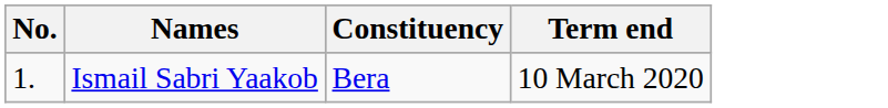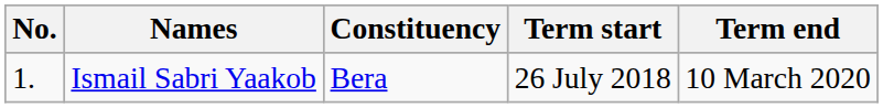+ column: Term start | 26 July 2018
